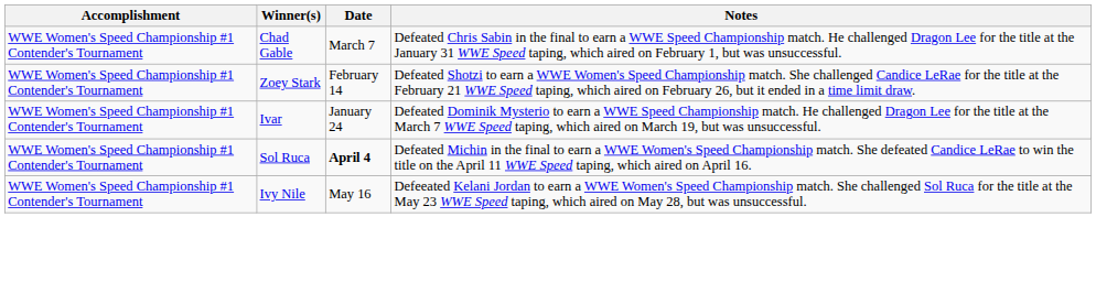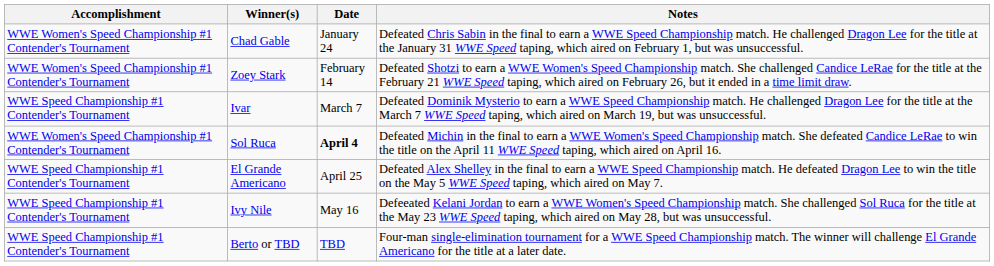Chad Gable | Date: March 7 -> January 24
Ivar | Accomplishment: WWE Women's Speed Championship #1 Contender's Tournament -> WWE Speed Championship #1 Contender's Tournament
Ivar | Date: January 24 -> March 7
+ row: WWE Speed Championship #1 Contender's Tournament | El Grande Americano | April 25 | Defeated Alex Shelley in the final to earn a WWE Speed Championship match. He defeated Dragon Lee to win the title on the May 5 WWE Speed taping, which aired on May 7.
Ivy Nile | Accomplishment: WWE Women's Speed Championship #1 Contender's Tournament -> WWE Speed Championship #1 Contender's Tournament
+ row: WWE Speed Championship #1 Contender's Tournament | Berto or TBD | TBD | Four-man single-elimination tournament for a WWE Speed Championship match. The winner will challenge El Grande Americano for the title at a later date.
